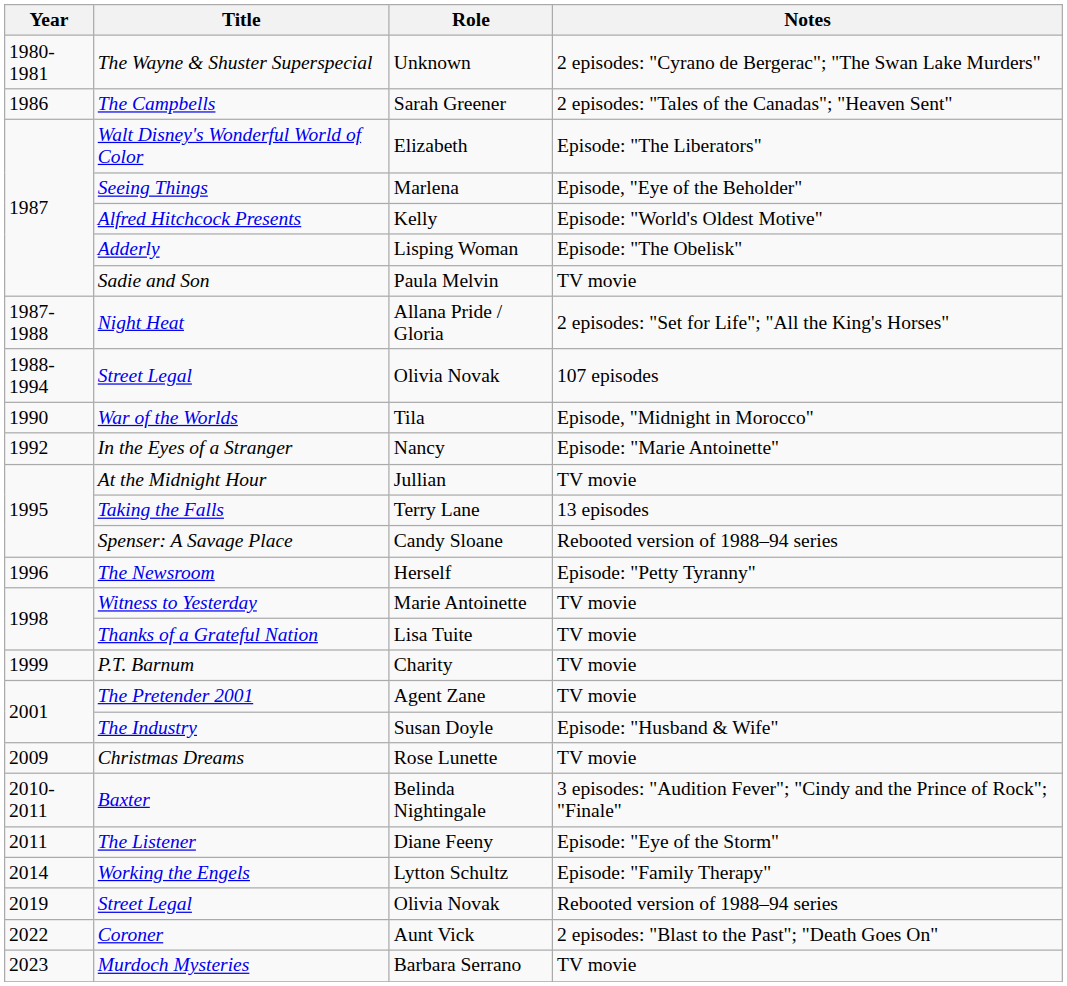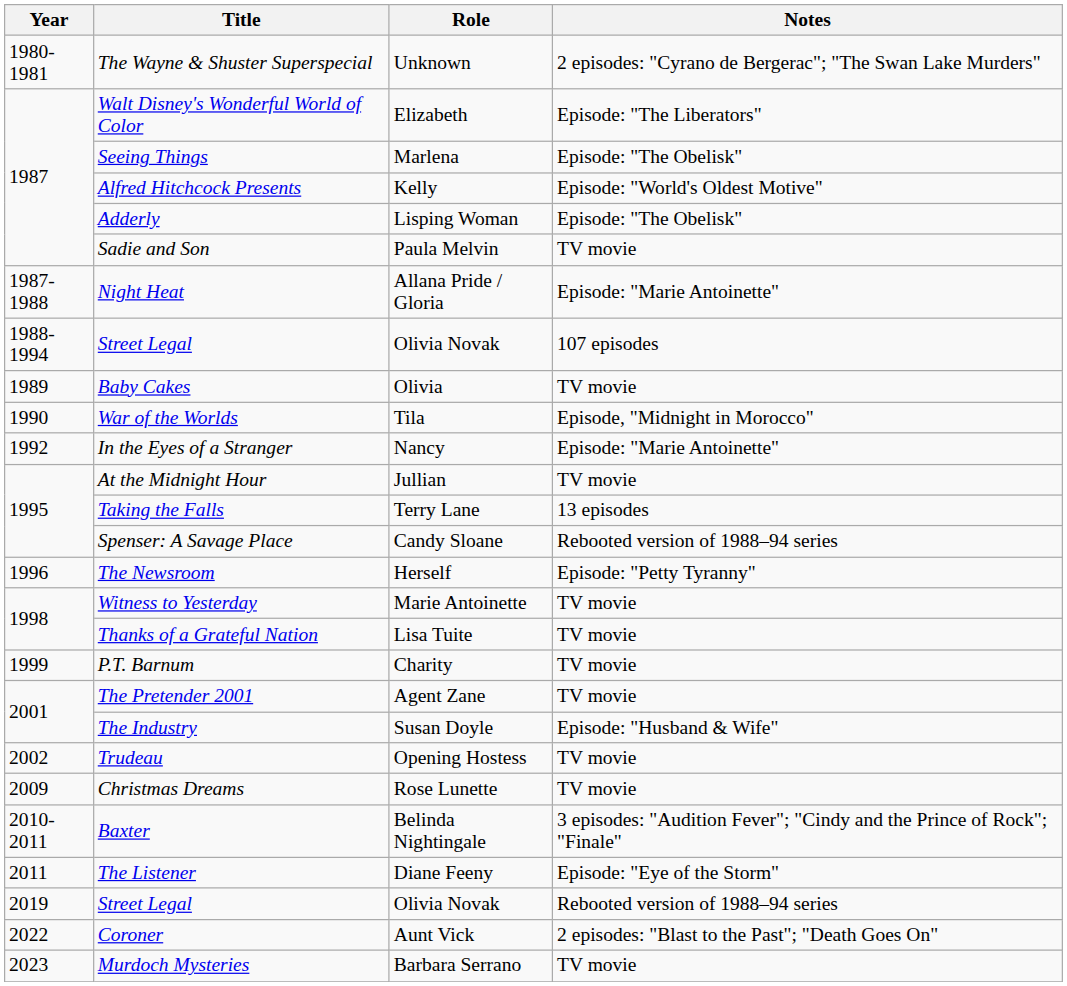- row: 1986 | The Campbells | Sarah Greener | 2 episodes: "Tales of the Canadas"; "Heaven Sent"
Seeing Things | Notes: Episode, "Eye of the Beholder" -> Episode: "The Obelisk"
Night Heat | Notes: 2 episodes: "Set for Life"; "All the King's Horses" -> Episode: "Marie Antoinette"
+ row: 1989 | Baby Cakes | Olivia | TV movie
+ row: 2002 | Trudeau | Opening Hostess | TV movie
- row: 2014 | Working the Engels | Lytton Schultz | Episode: "Family Therapy"
